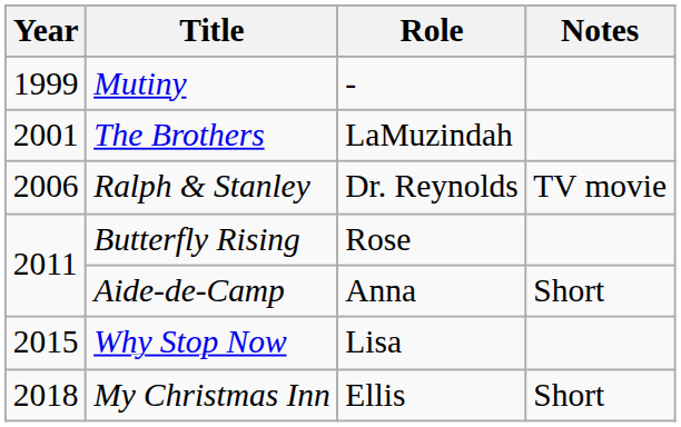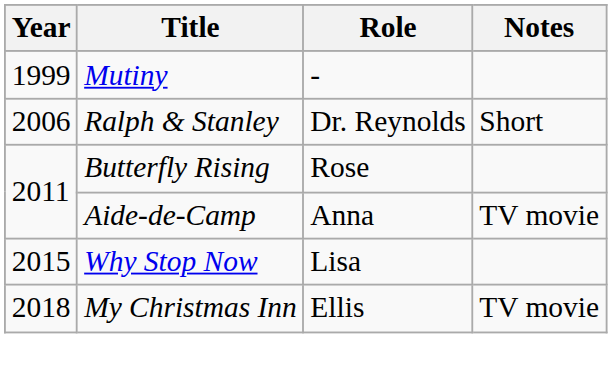- row: 2001 | The Brothers | LaMuzindah
Ralph & Stanley | Notes: TV movie -> Short
Aide-de-Camp | Notes: Short -> TV movie
My Christmas Inn | Notes: Short -> TV movie
